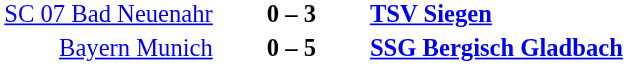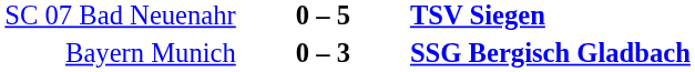SC 07 Bad Neuenahr | column 2: 0 – 3 -> 0 – 5
Bayern Munich | column 2: 0 – 5 -> 0 – 3
